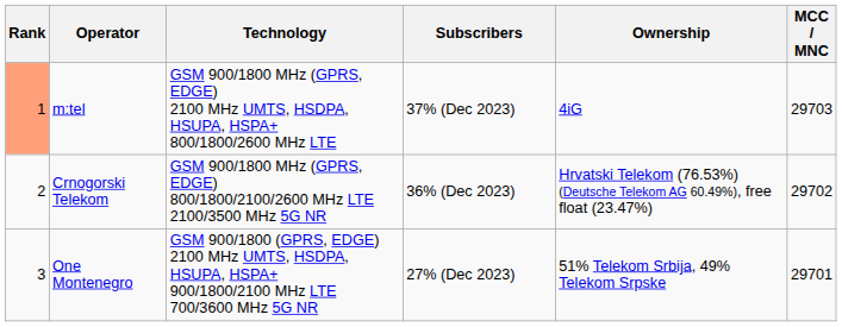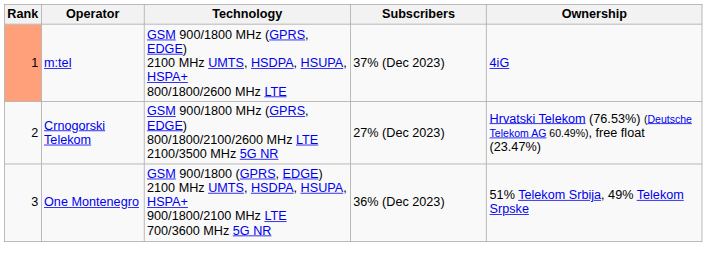- column: MCC / MNC | 29703 | 29702 | 29701
Crnogorski Telekom | Subscribers: 36% (Dec 2023) -> 27% (Dec 2023)
One Montenegro | Subscribers: 27% (Dec 2023) -> 36% (Dec 2023)
